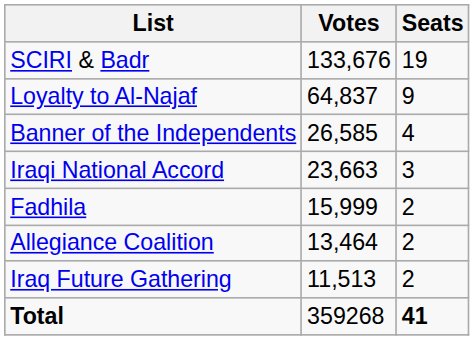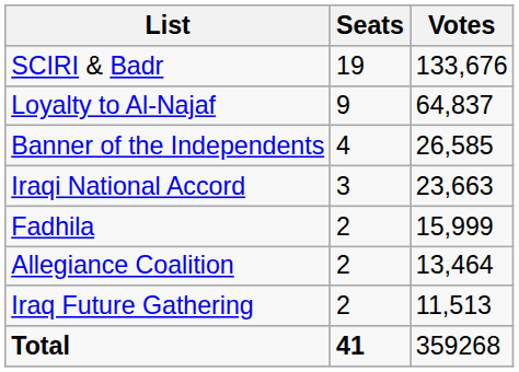columns swapped: Votes <-> Seats
